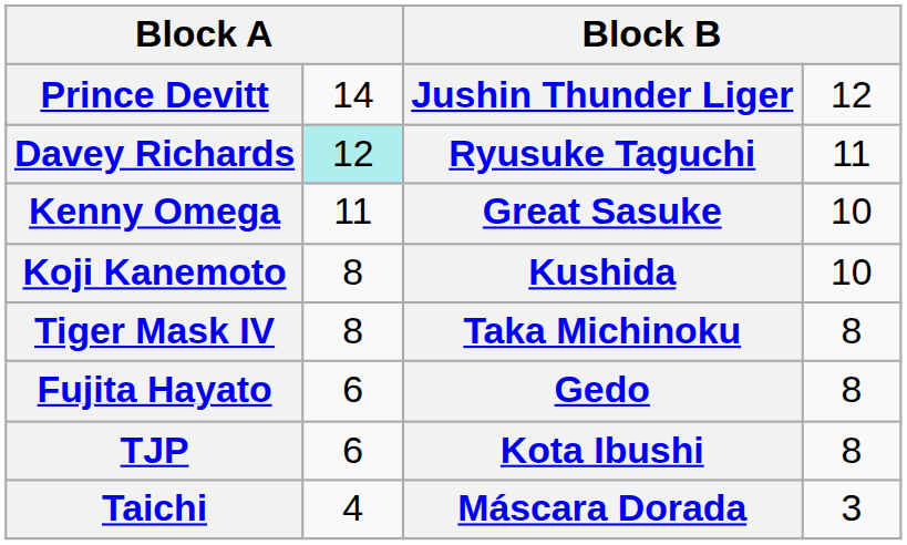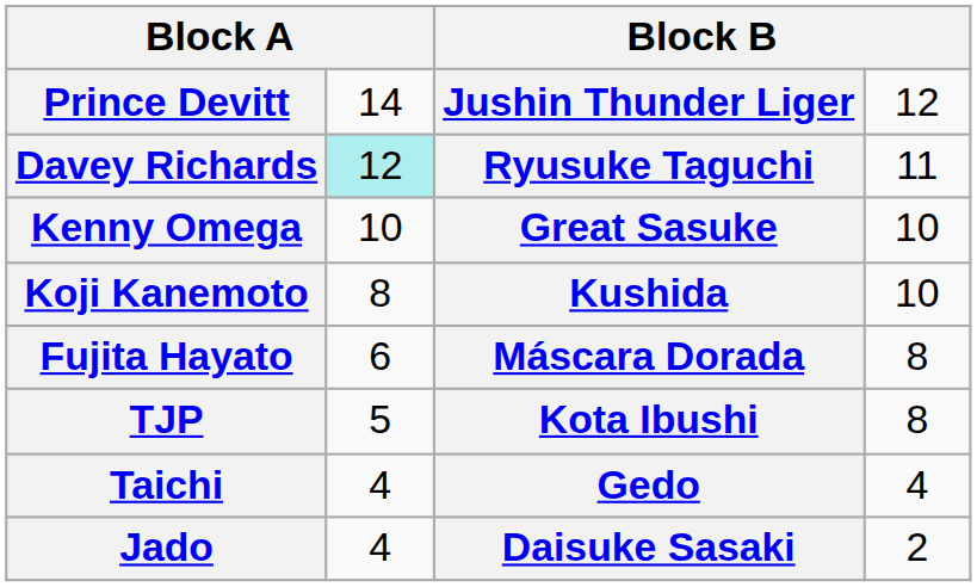Kenny Omega | column 2: 11 -> 10
- row: Tiger Mask IV | 8 | Taka Michinoku | 8
Fujita Hayato | column 3: Gedo -> Máscara Dorada
TJP | column 2: 6 -> 5
Taichi | column 3: Máscara Dorada -> Gedo
Taichi | column 4: 3 -> 4
+ row: Jado | 4 | Daisuke Sasaki | 2
